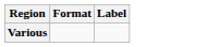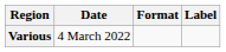+ column: Date | 4 March 2022
